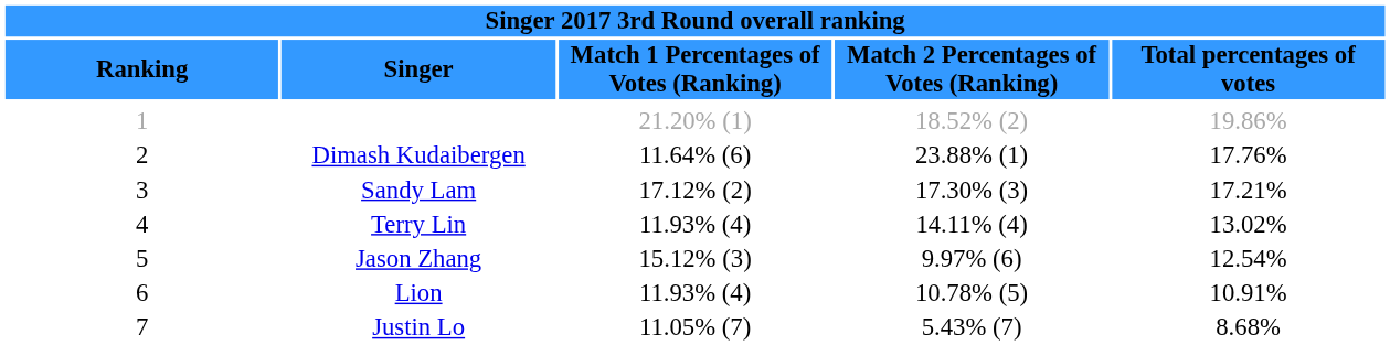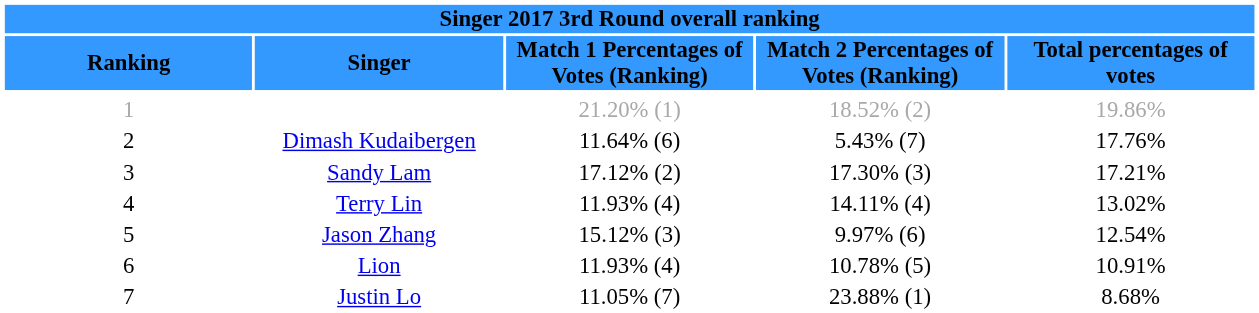Dimash Kudaibergen | column 4: 23.88% (1) -> 5.43% (7)
Justin Lo | column 4: 5.43% (7) -> 23.88% (1)
